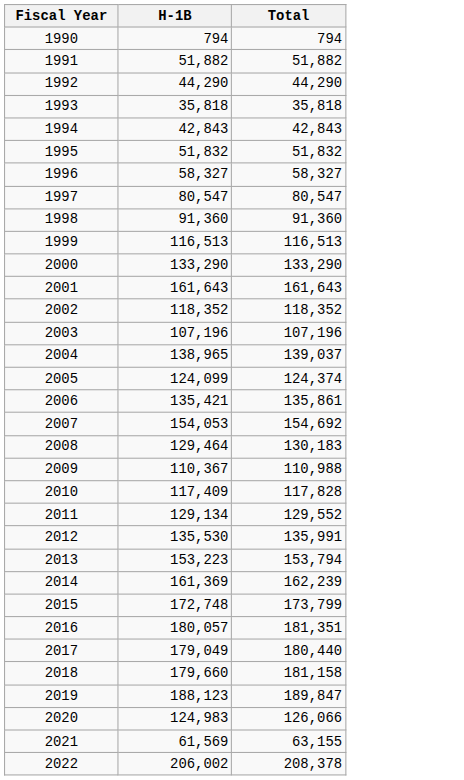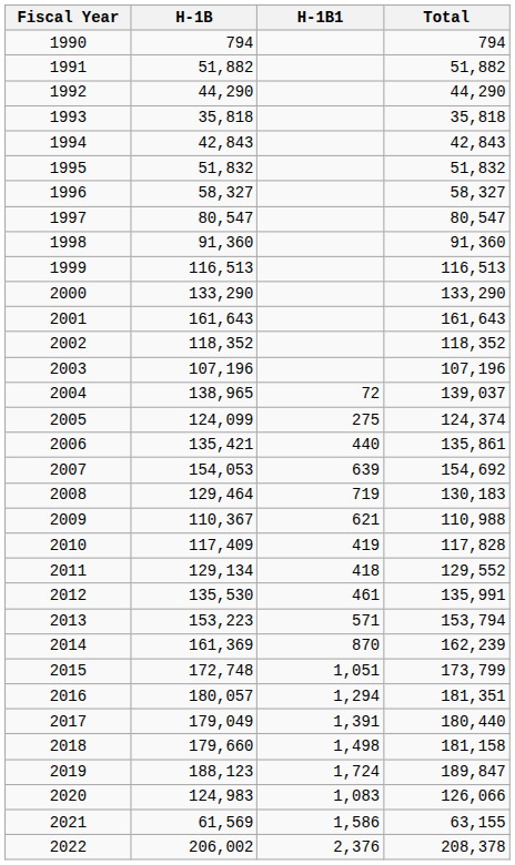+ column: H-1B1 | 72 | 275 | 440 | 639 | 719 | 621 | 419 | 418 | 461 | 571 | 870 | 1,051 | 1,294 | 1,391 | 1,498 | 1,724 | 1,083 | 1,586 | 2,376
